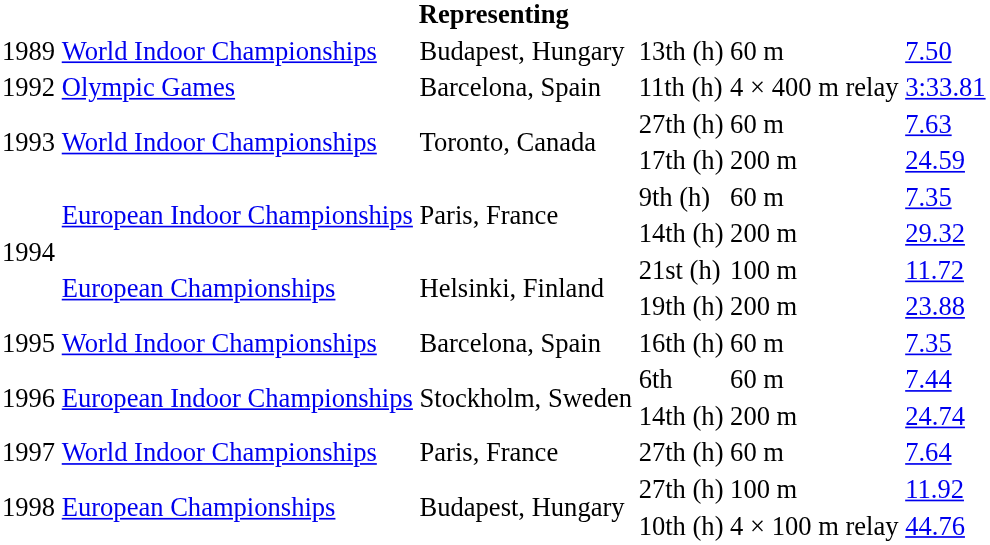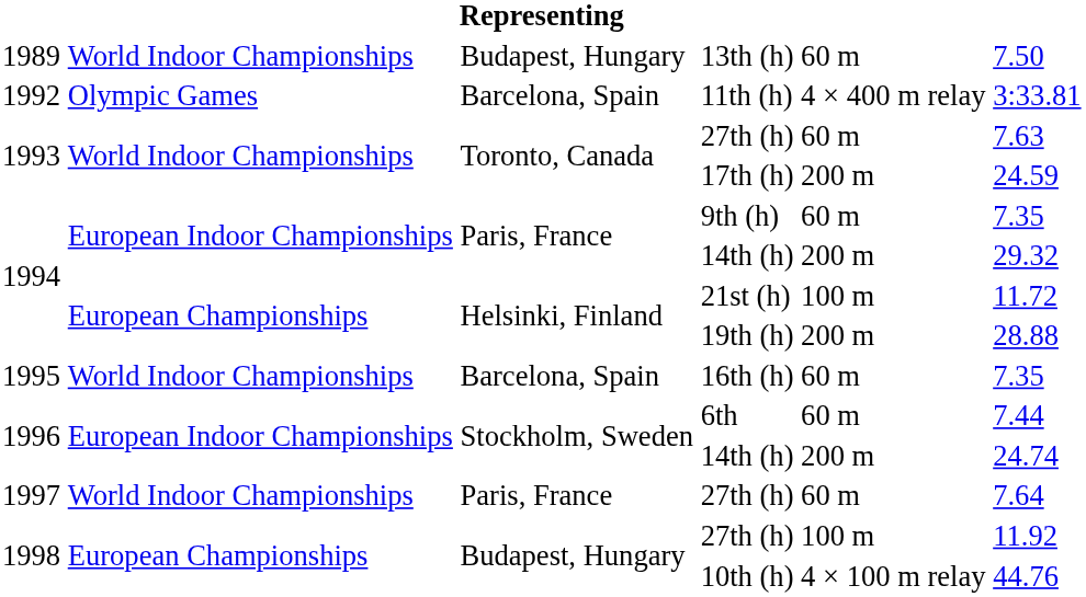19th (h) | column 6: 23.88 -> 28.88
